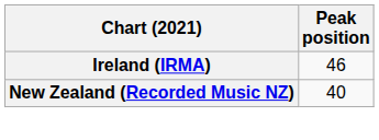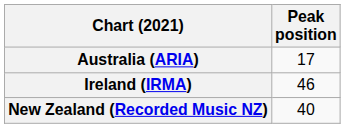+ row: Australia (ARIA) | 17
